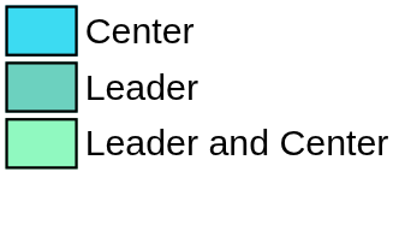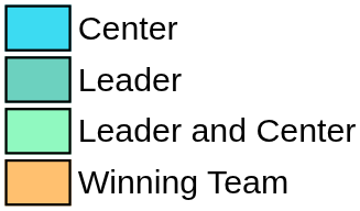+ row: Winning Team
